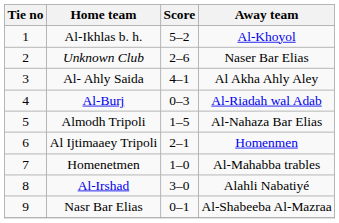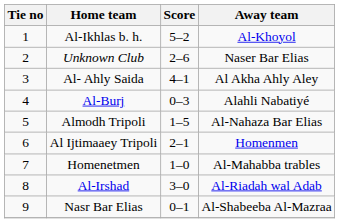Al-Burj | Away team: Al-Riadah wal Adab -> Alahli Nabatiyé
Al-Irshad | Away team: Alahli Nabatiyé -> Al-Riadah wal Adab
